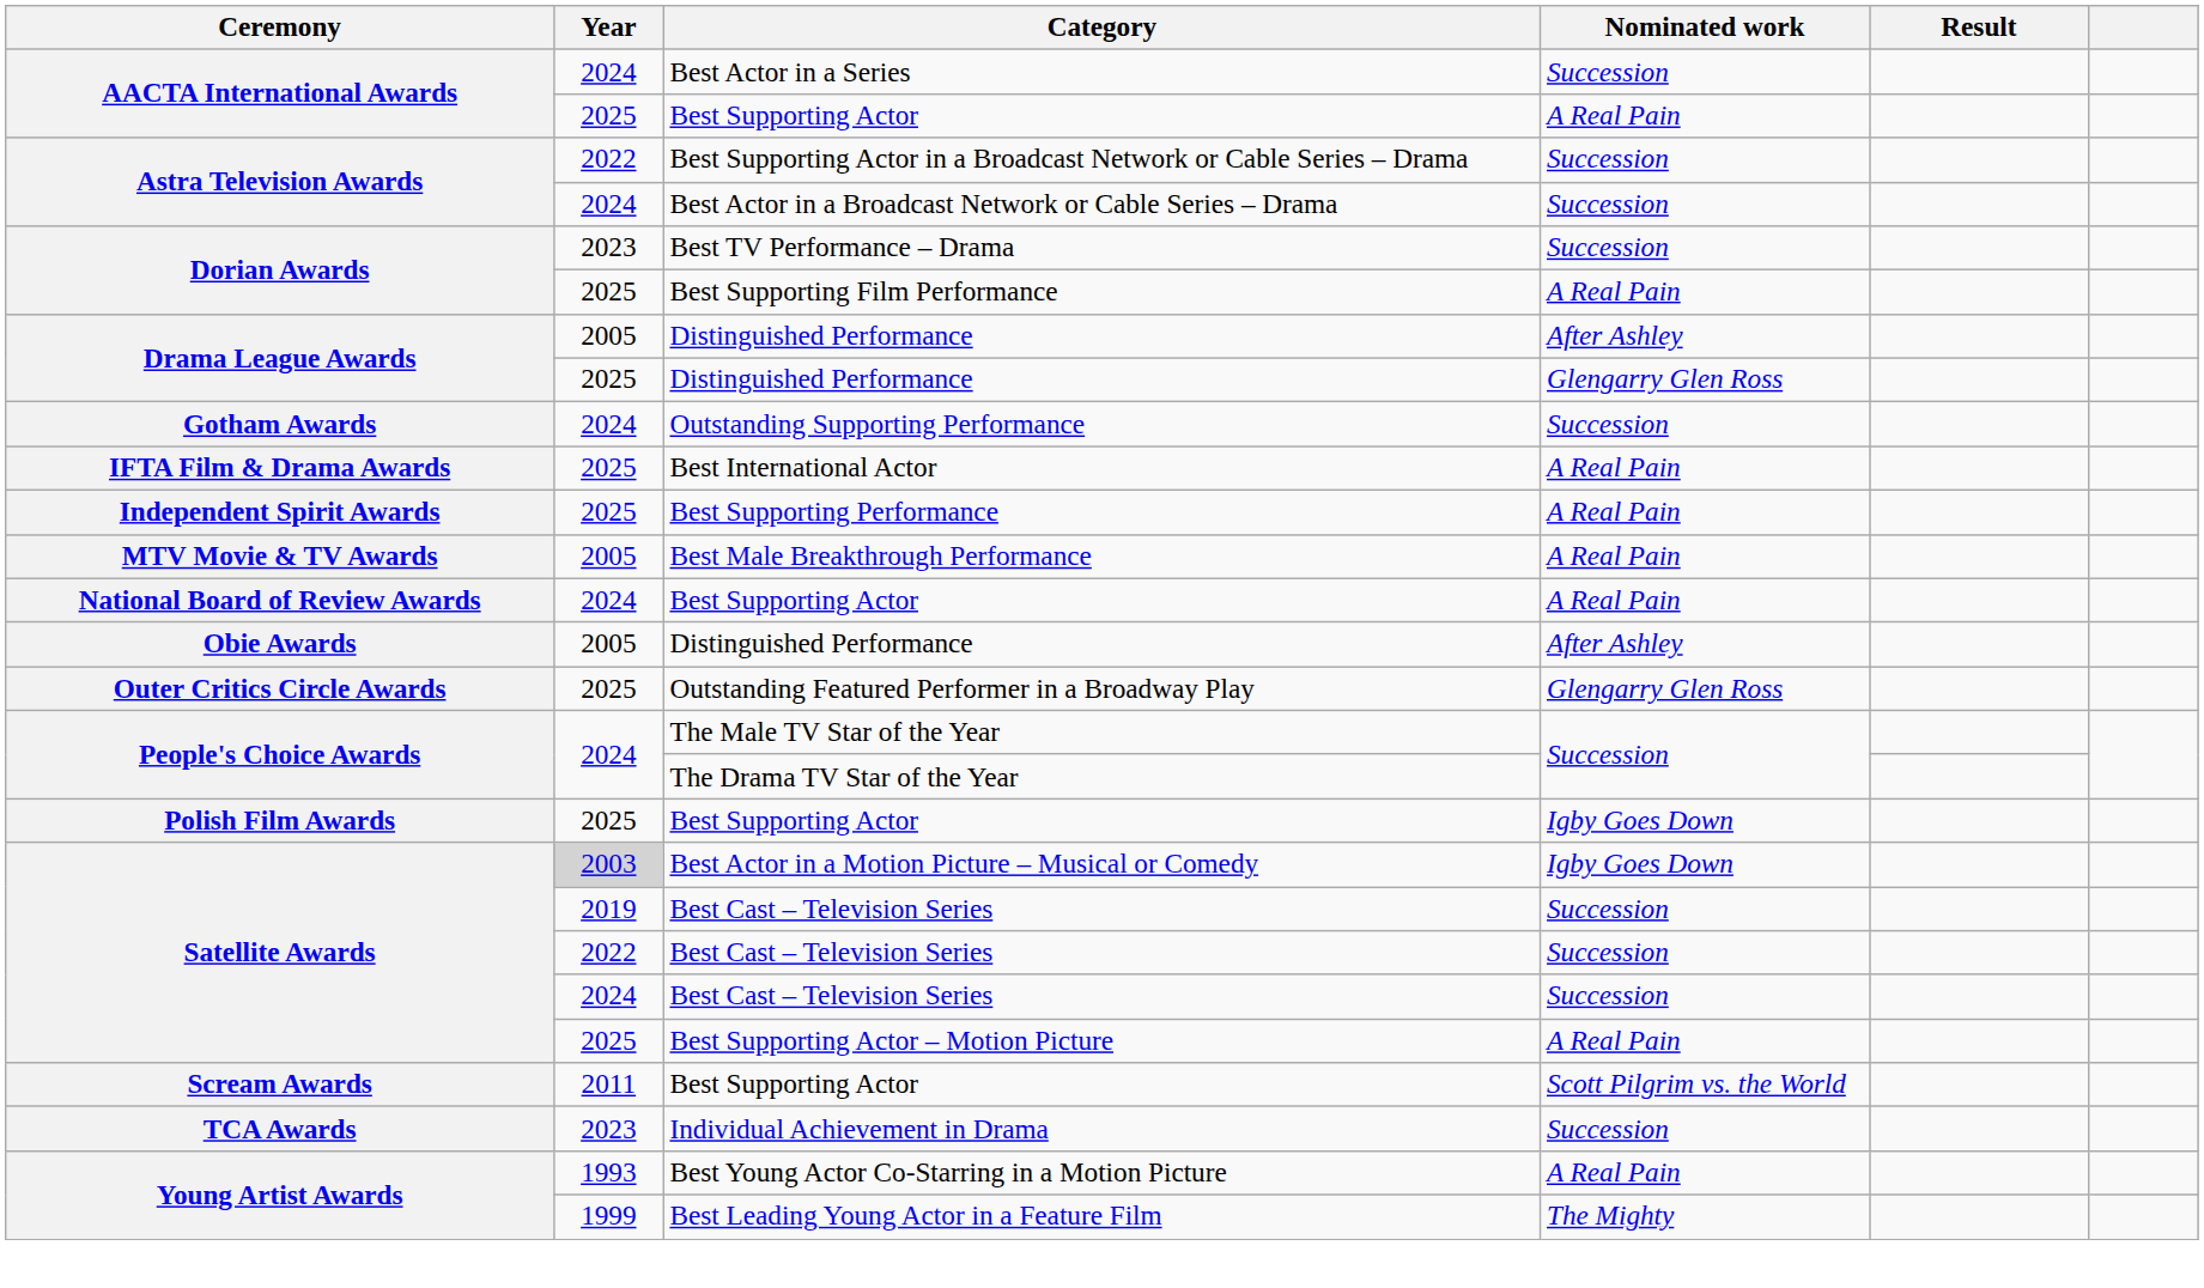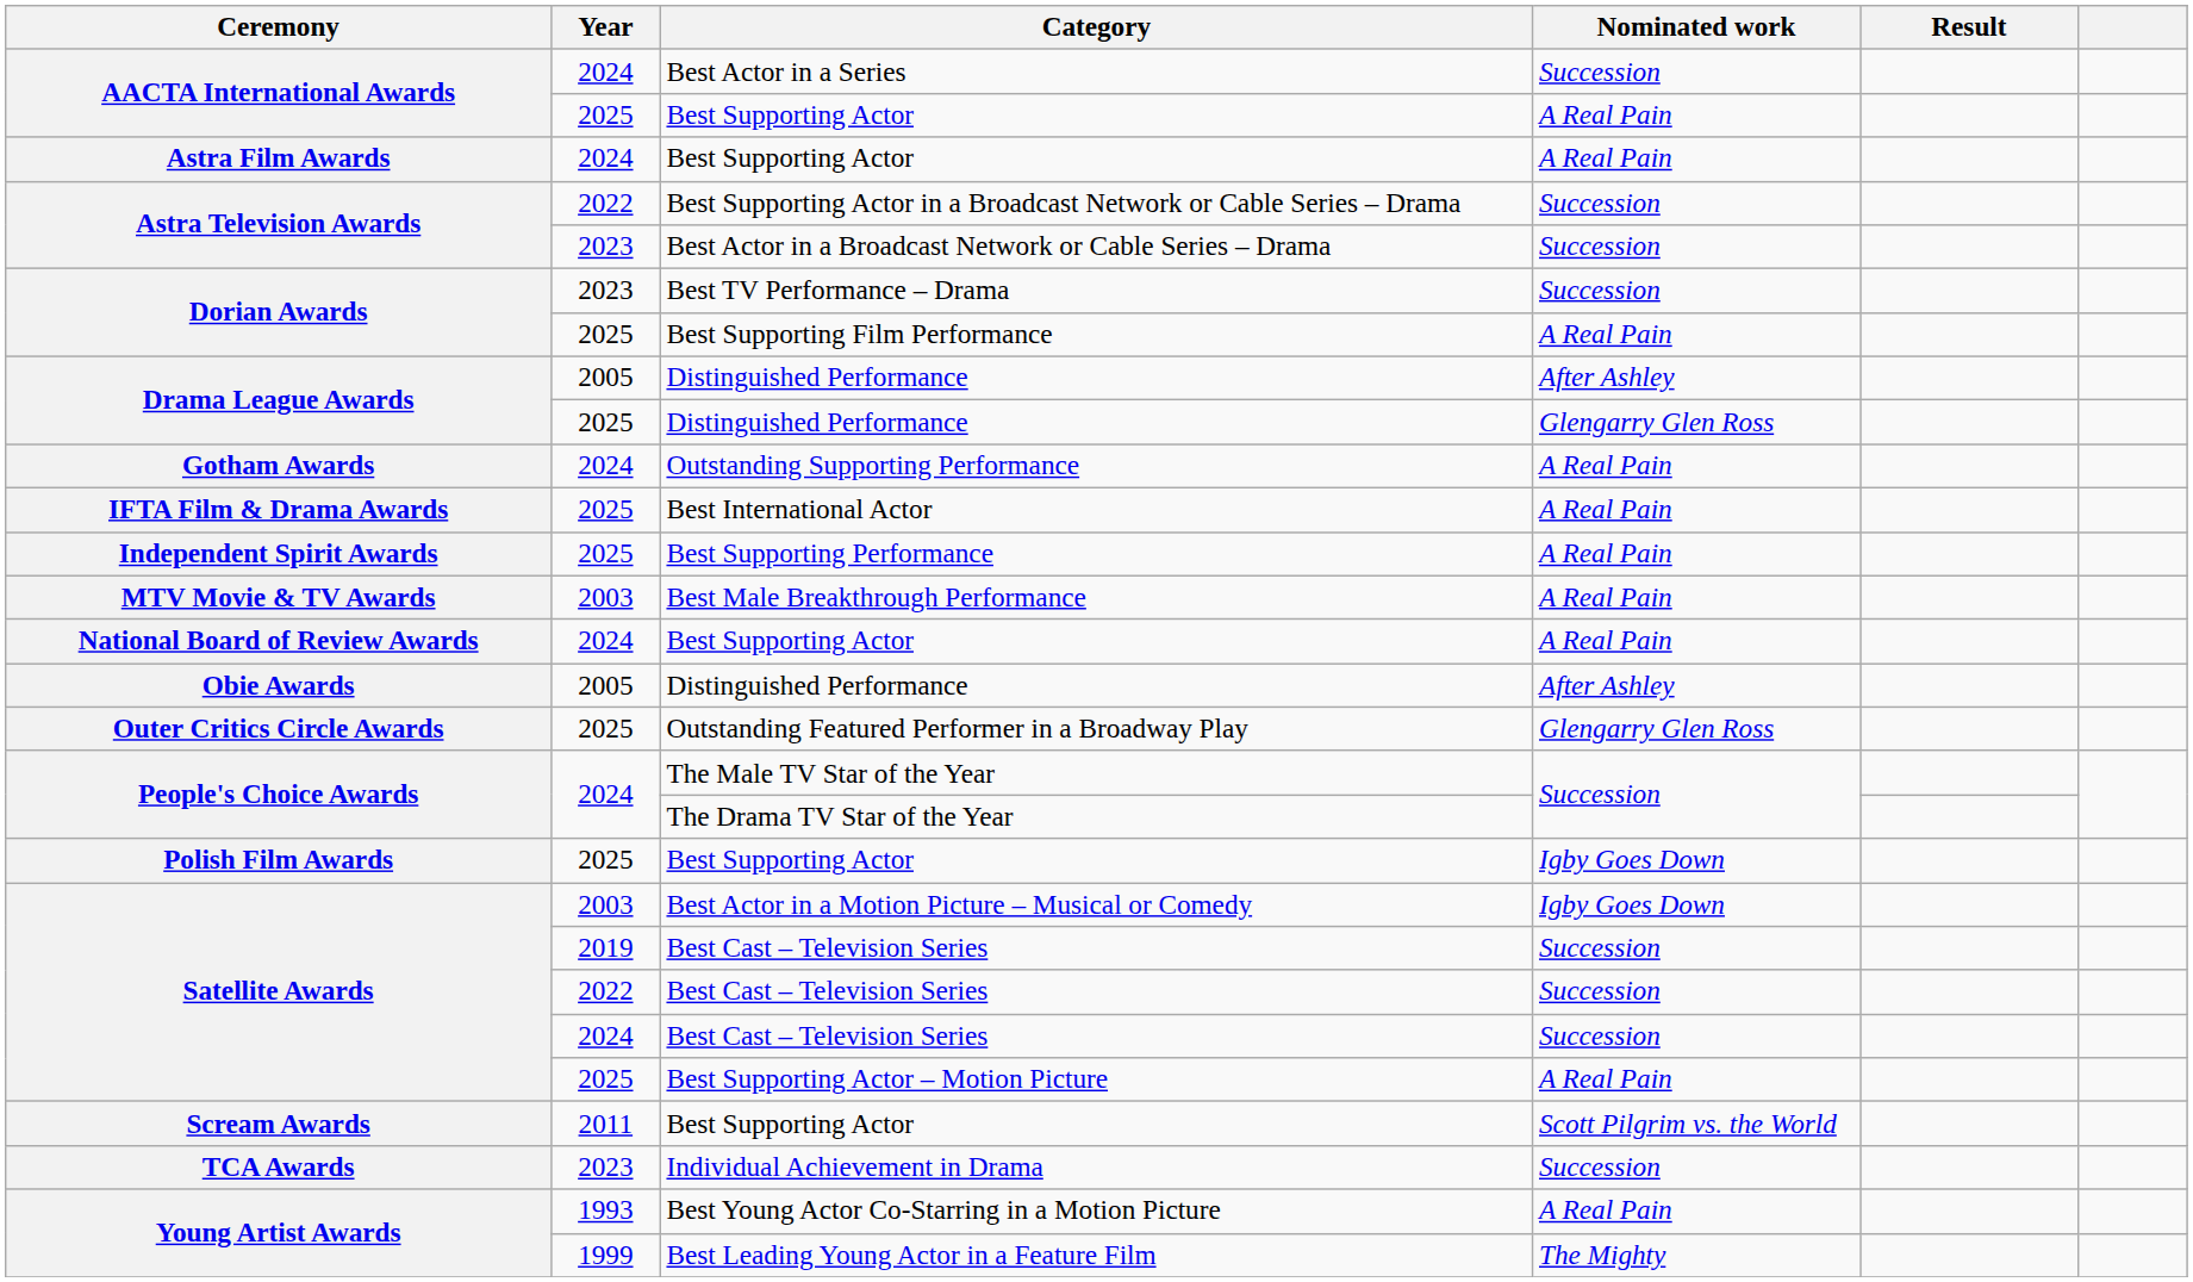+ row: Astra Film Awards | 2024 | Best Supporting Actor | A Real Pain
Best Actor in a Broadcast Network or Cable Series – Drama | Year: 2024 -> 2023
Outstanding Supporting Performance | Nominated work: Succession -> A Real Pain
Best Male Breakthrough Performance | Year: 2005 -> 2003
Best Actor in a Motion Picture – Musical or Comedy | Year: lightgrey background -> no background
